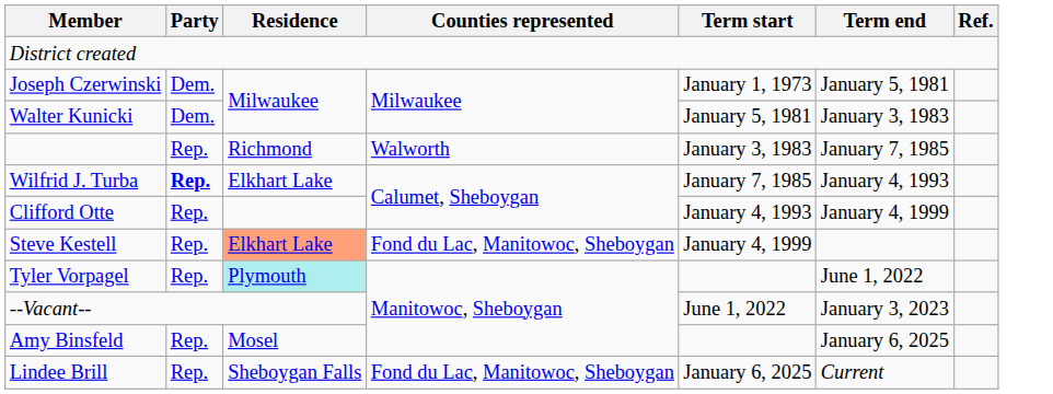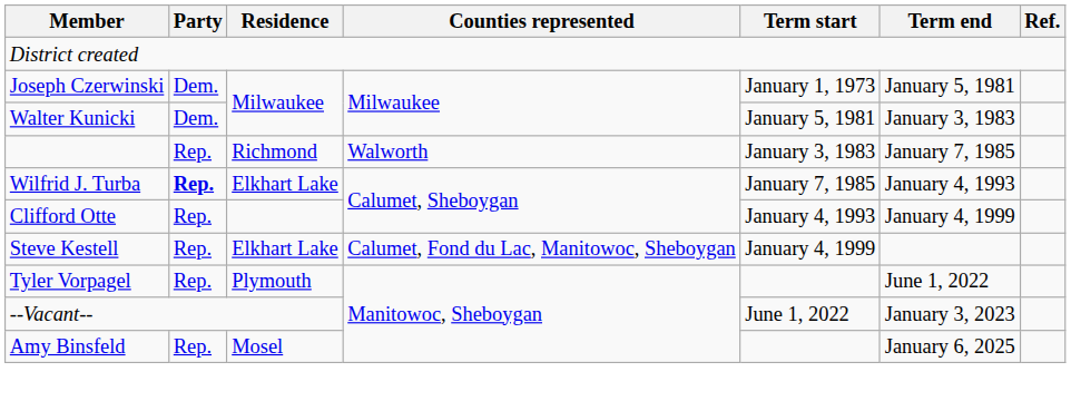Steve Kestell | Residence: lightsalmon background -> no background
Steve Kestell | Counties represented: Fond du Lac, Manitowoc, Sheboygan -> Calumet, Fond du Lac, Manitowoc, Sheboygan
Tyler Vorpagel | Residence: paleturquoise background -> no background
- row: Lindee Brill | Rep. | Sheboygan Falls | Fond du Lac, Manitowoc, Sheboygan | January 6, 2025 | Current
